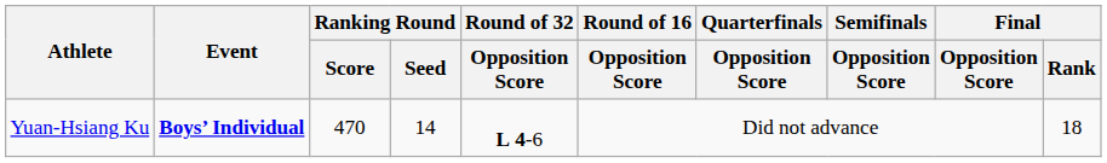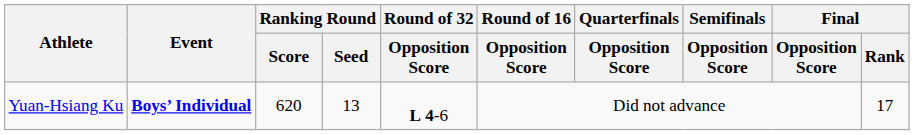Yuan-Hsiang Ku | Ranking Round / Score: 470 -> 620
Yuan-Hsiang Ku | Ranking Round / Seed: 14 -> 13
Yuan-Hsiang Ku | Final / Rank: 18 -> 17
